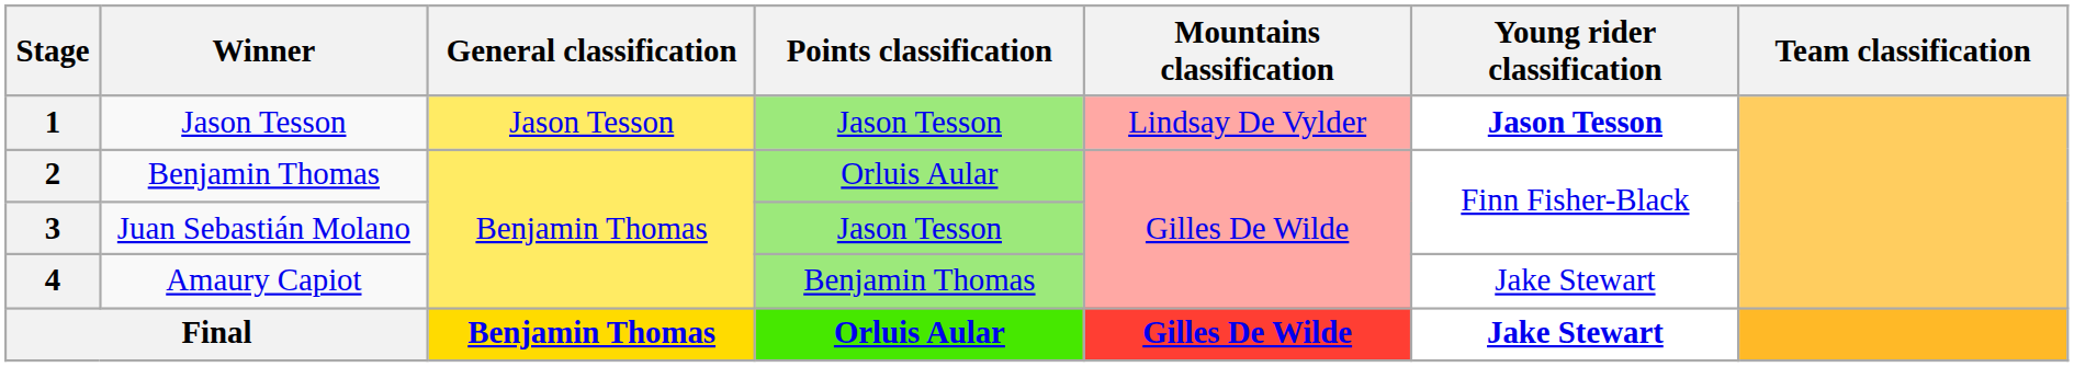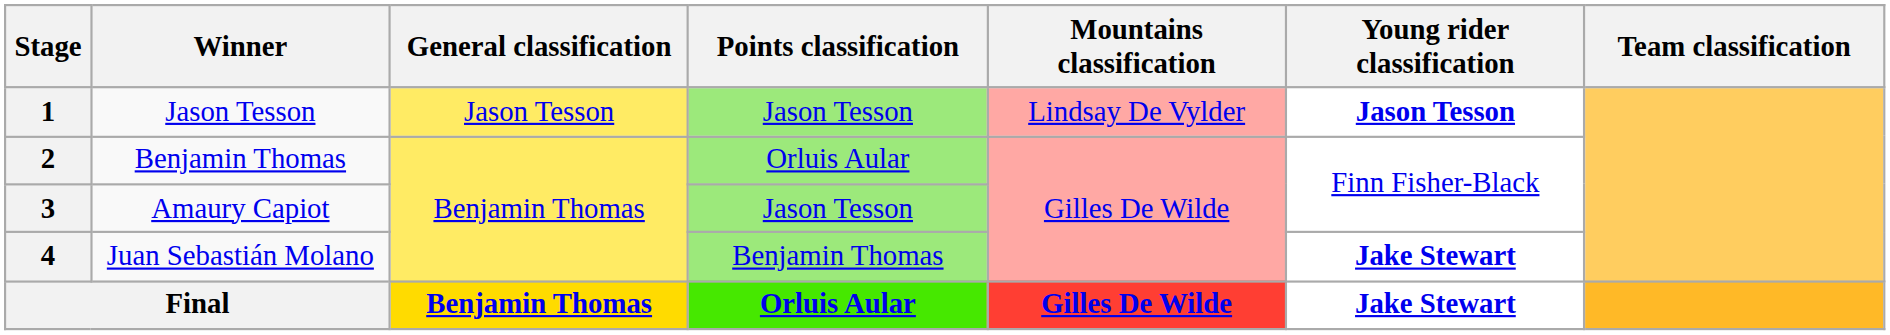3 | Winner: Juan Sebastián Molano -> Amaury Capiot
4 | Winner: Amaury Capiot -> Juan Sebastián Molano
4 | Young rider classification: normal -> bold
